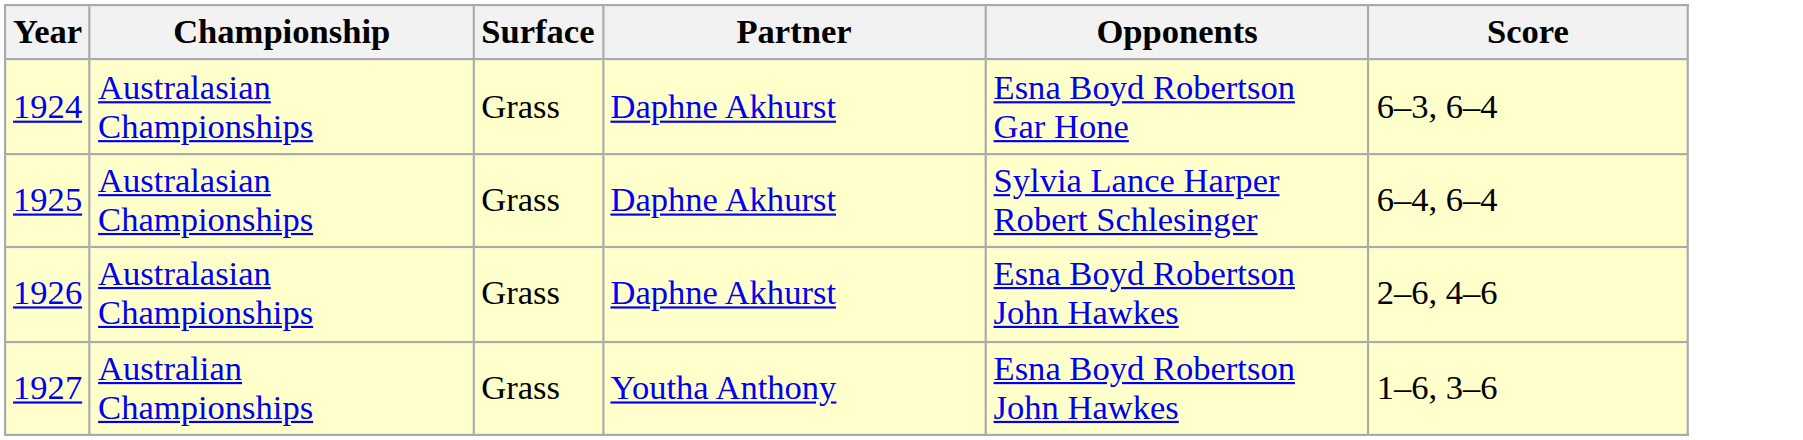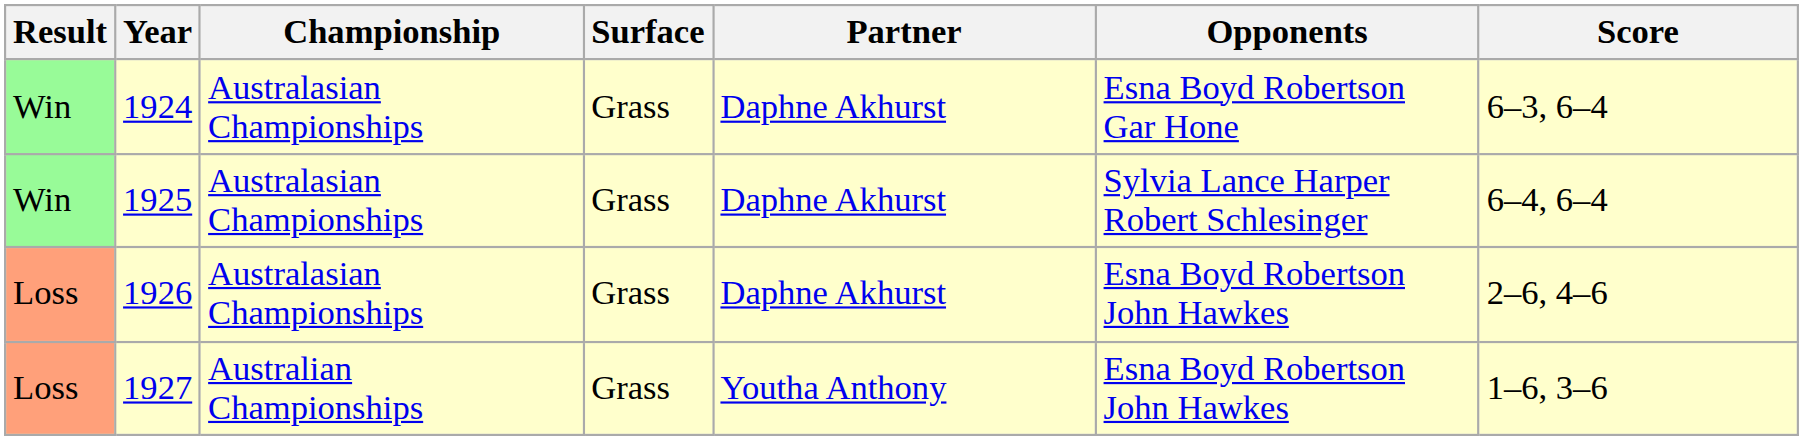+ column: Result | Win | Win | Loss | Loss
